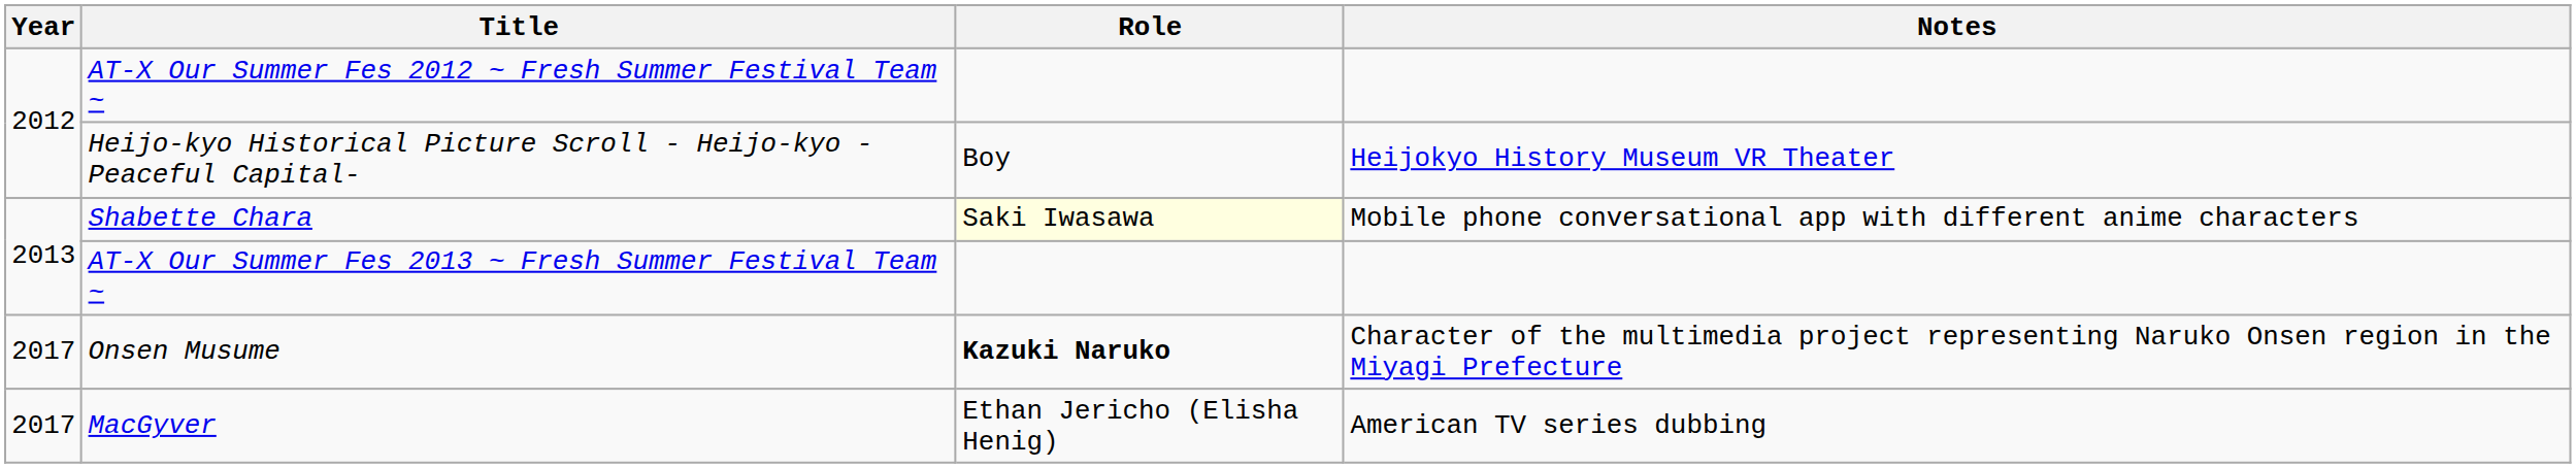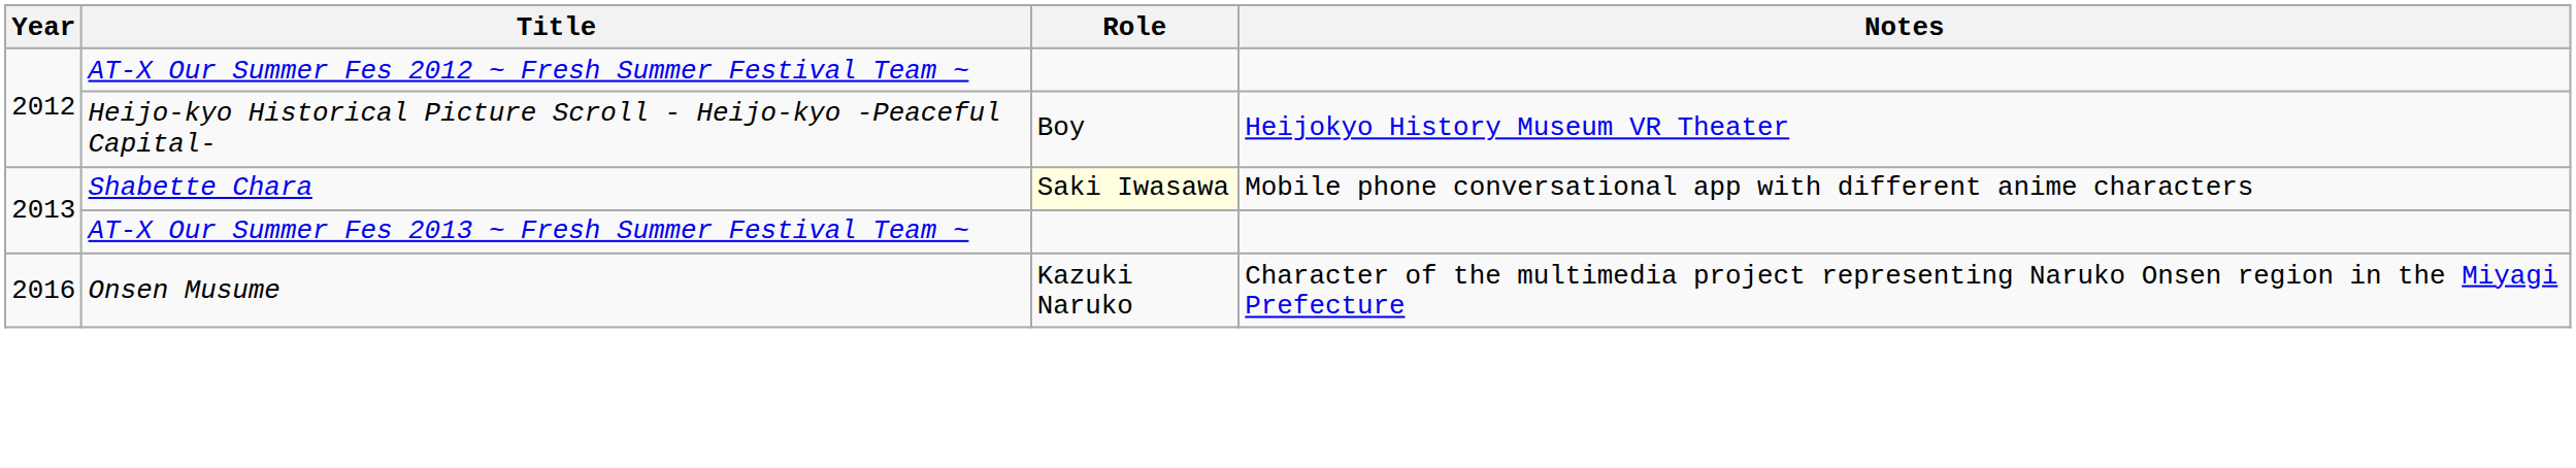Onsen Musume | Year: 2017 -> 2016
Onsen Musume | Role: bold -> normal
- row: 2017 | MacGyver | Ethan Jericho (Elisha Henig) | American TV series dubbing
